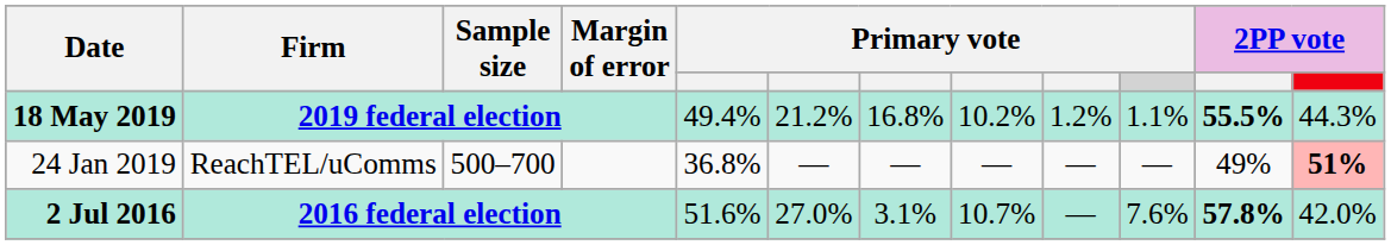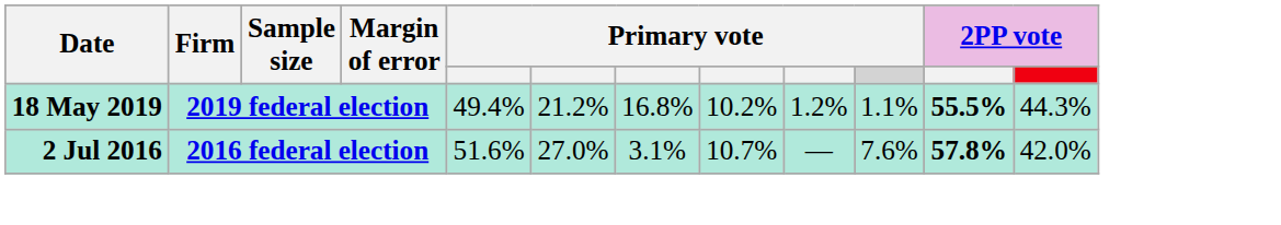- row: 24 Jan 2019 | ReachTEL/uComms | 500–700 | 36.8% | — | — | — | — | — | 49% | 51%
